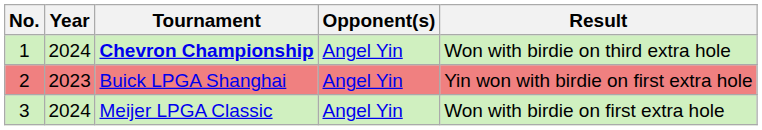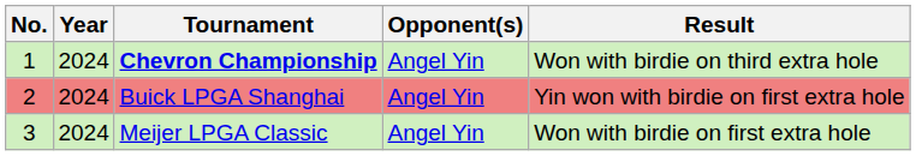Buick LPGA Shanghai | Year: 2023 -> 2024
